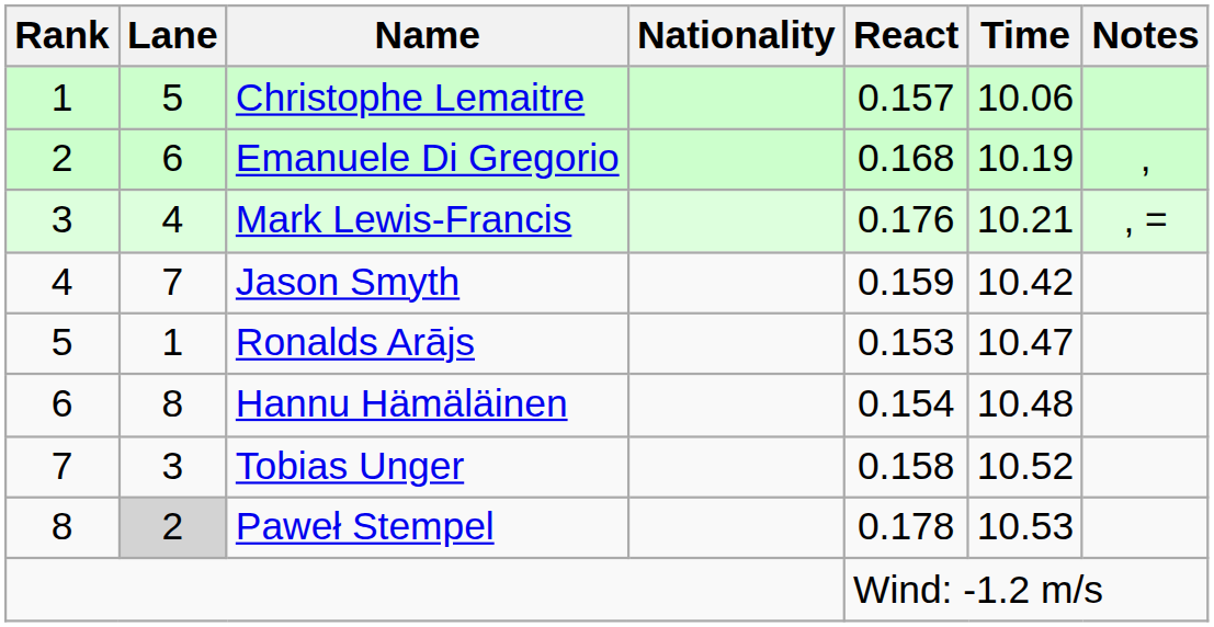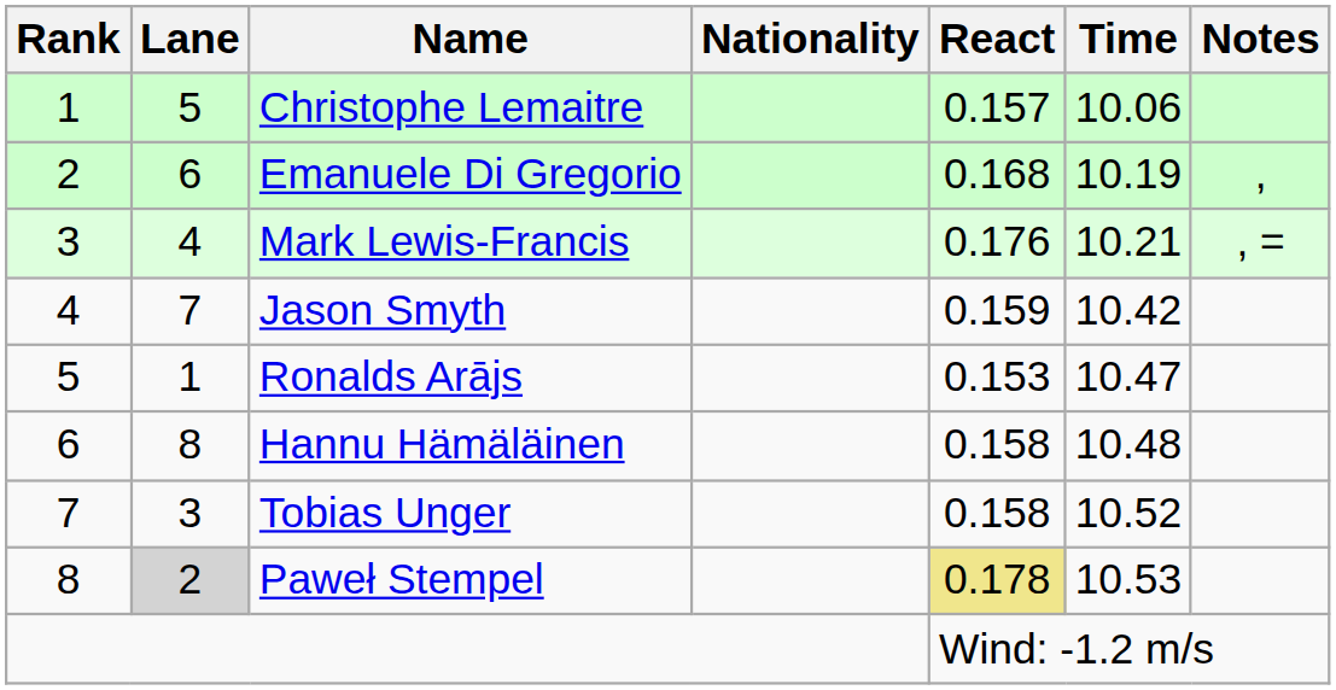Hannu Hämäläinen | React: 0.154 -> 0.158
Paweł Stempel | React: no background -> khaki background
